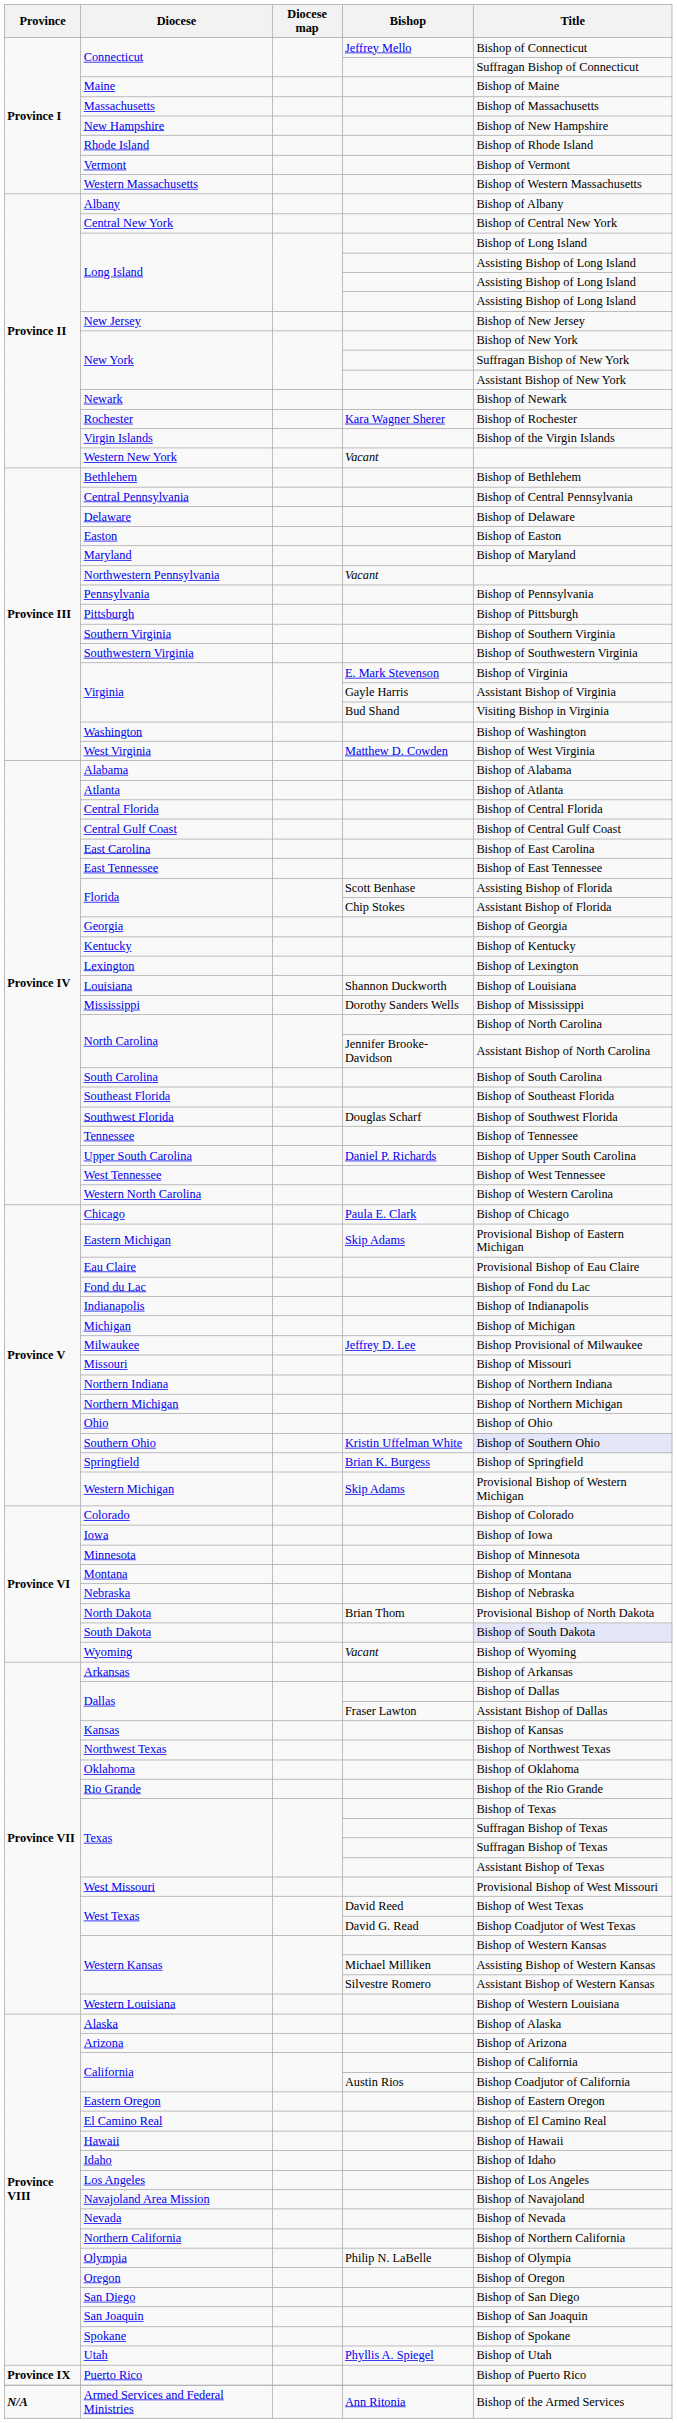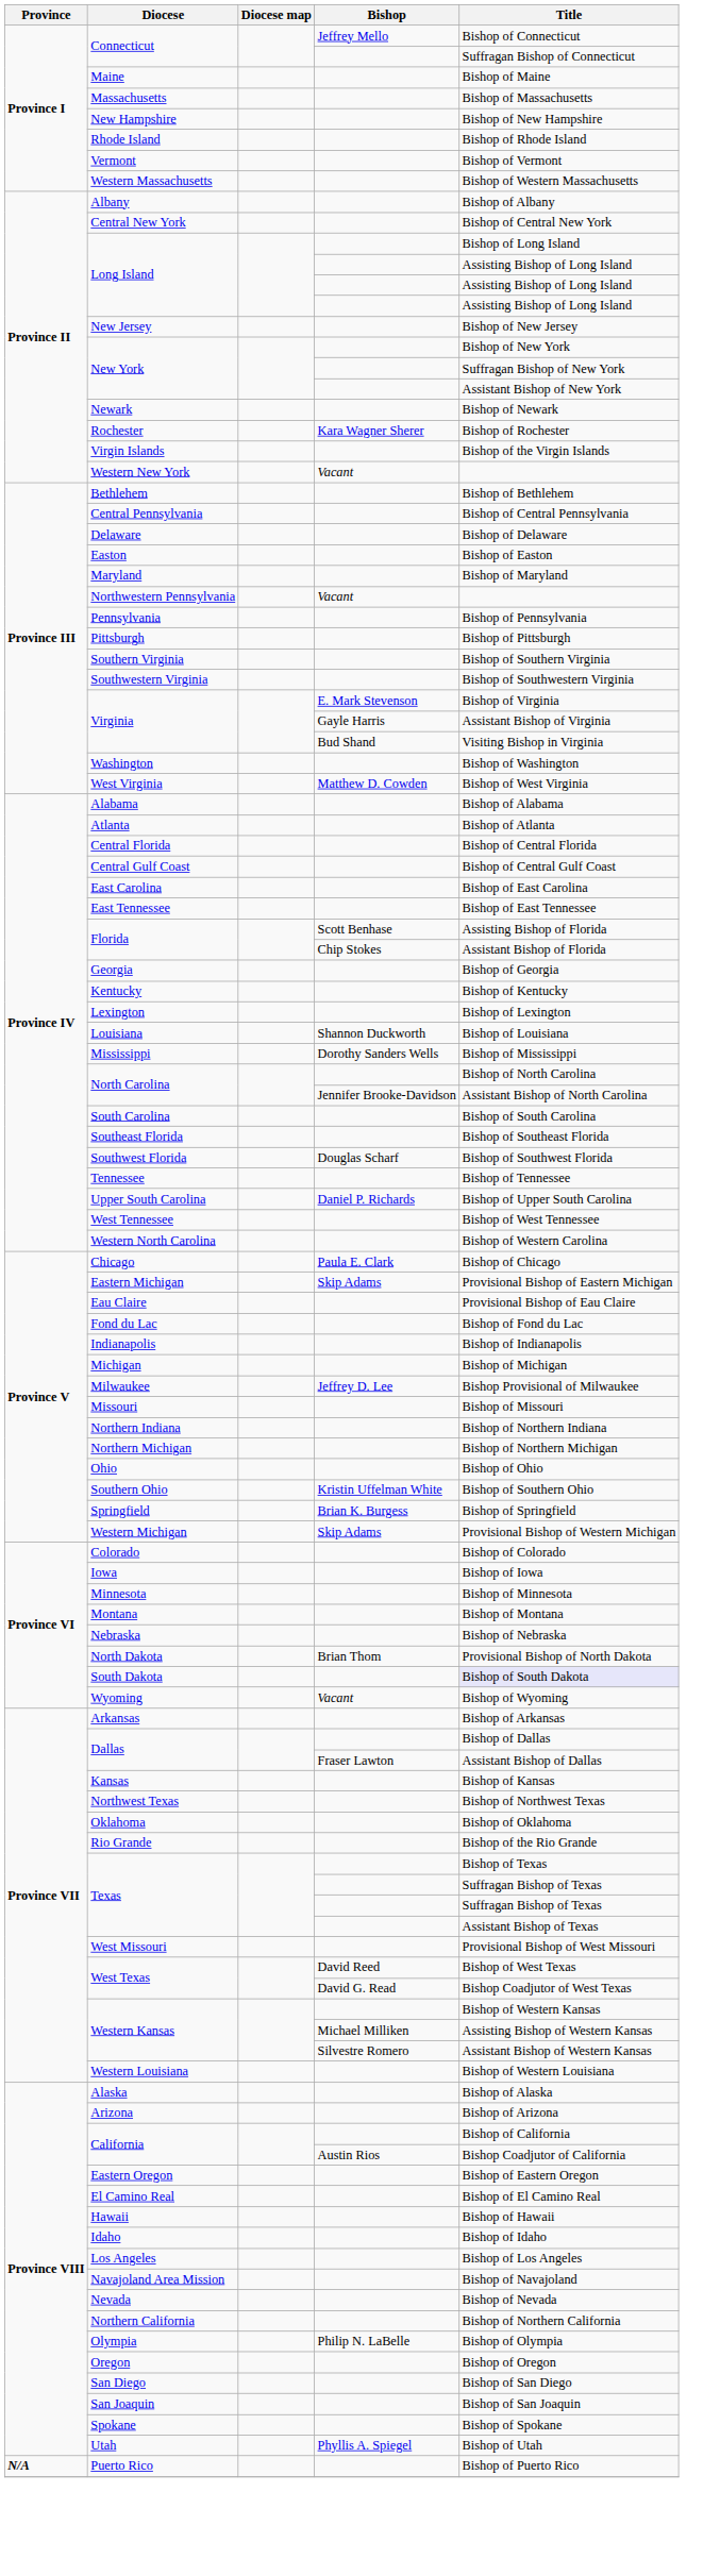Southern Ohio | Title: lavender background -> no background
Puerto Rico | Province: Province IX -> N/A
- row: N/A | Armed Services and Federal Ministries | Ann Ritonia | Bishop of the Armed Services
